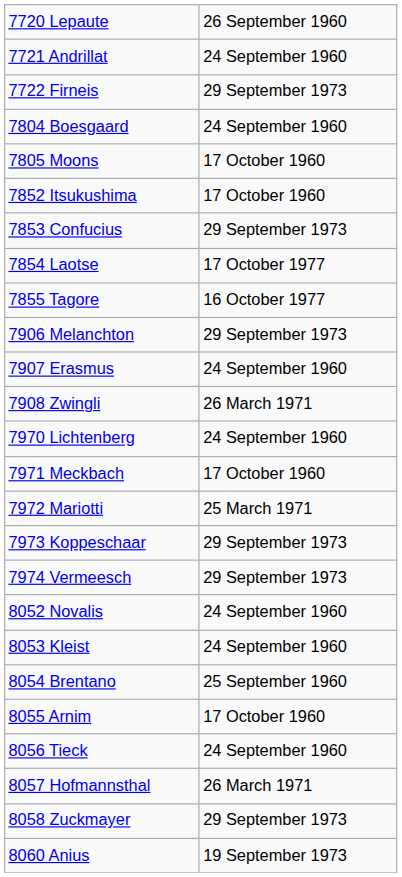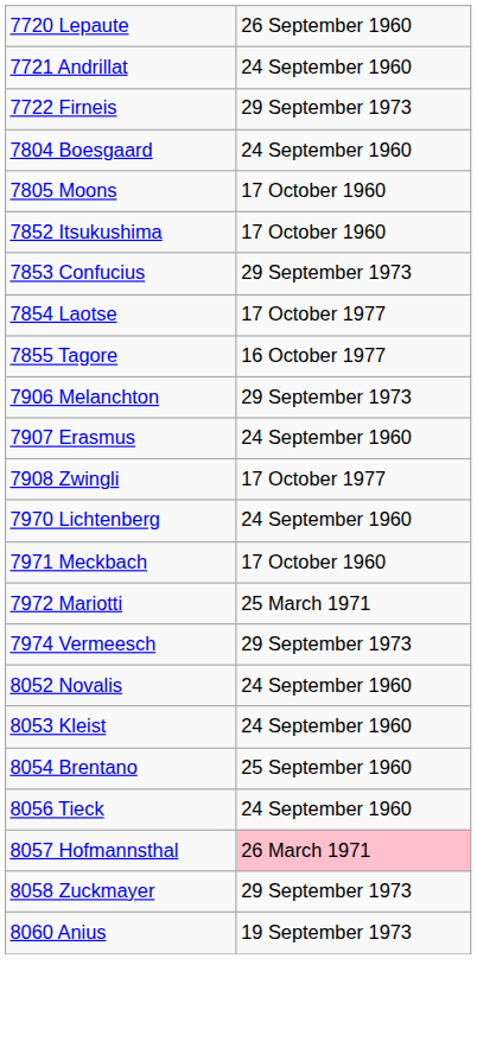7908 Zwingli | column 2: 26 March 1971 -> 17 October 1977
- row: 7973 Koppeschaar | 29 September 1973
- row: 8055 Arnim | 17 October 1960
8057 Hofmannsthal | column 2: no background -> pink background
